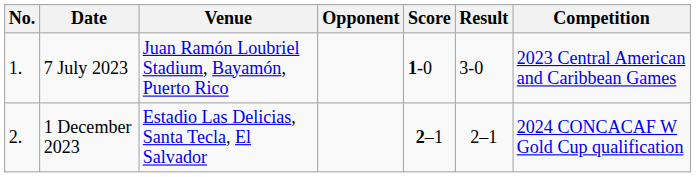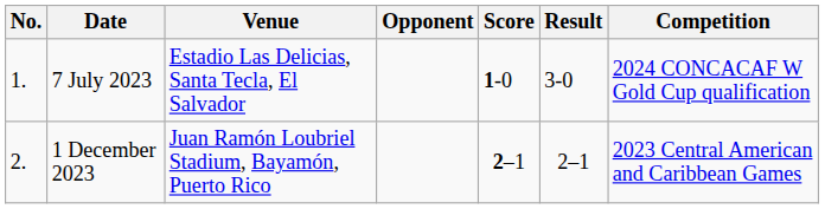7 July 2023 | Venue: Juan Ramón Loubriel Stadium, Bayamón, Puerto Rico -> Estadio Las Delicias, Santa Tecla, El Salvador
7 July 2023 | Competition: 2023 Central American and Caribbean Games -> 2024 CONCACAF W Gold Cup qualification
1 December 2023 | Venue: Estadio Las Delicias, Santa Tecla, El Salvador -> Juan Ramón Loubriel Stadium, Bayamón, Puerto Rico
1 December 2023 | Competition: 2024 CONCACAF W Gold Cup qualification -> 2023 Central American and Caribbean Games
